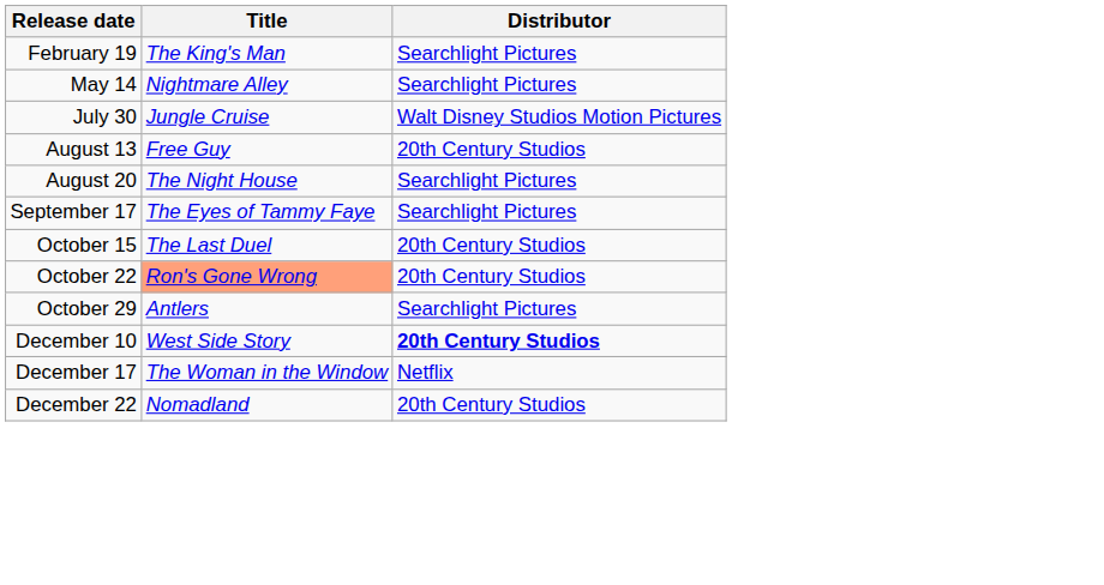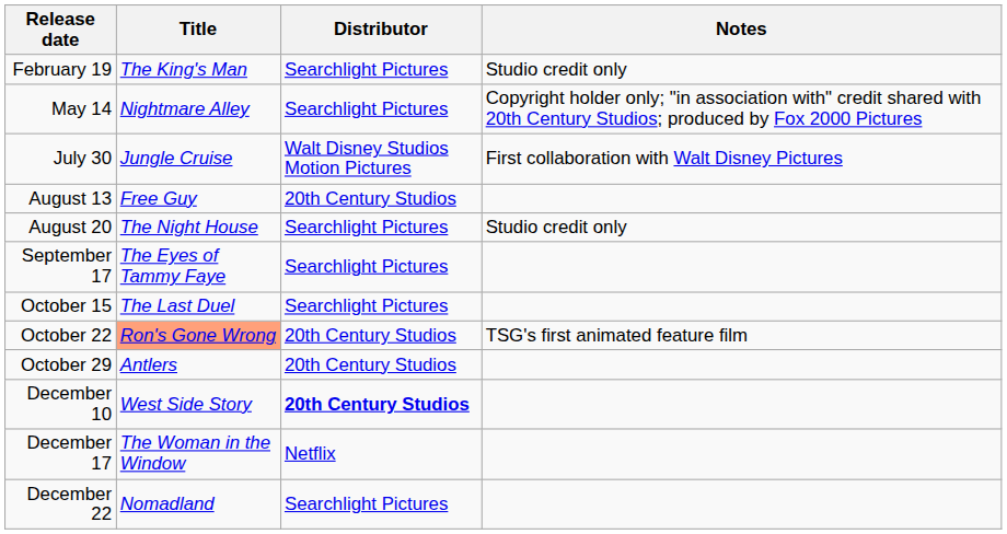+ column: Notes | Studio credit only | Copyright holder only; "in association with" credit shared with 20th Century Studios; produced by Fox 2000 Pictures | First collaboration with Walt Disney Pictures | Studio credit only | TSG's first animated feature film
October 15 | Distributor: 20th Century Studios -> Searchlight Pictures
October 29 | Distributor: Searchlight Pictures -> 20th Century Studios
December 22 | Distributor: 20th Century Studios -> Searchlight Pictures
